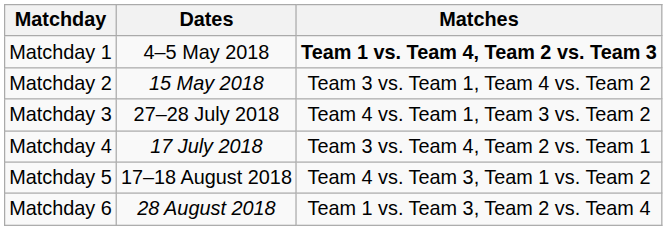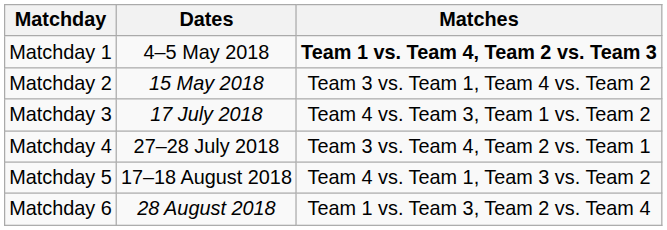Matchday 3 | Dates: 27–28 July 2018 -> 17 July 2018
Matchday 3 | Matches: Team 4 vs. Team 1, Team 3 vs. Team 2 -> Team 4 vs. Team 3, Team 1 vs. Team 2
Matchday 4 | Dates: 17 July 2018 -> 27–28 July 2018
Matchday 5 | Matches: Team 4 vs. Team 3, Team 1 vs. Team 2 -> Team 4 vs. Team 1, Team 3 vs. Team 2
